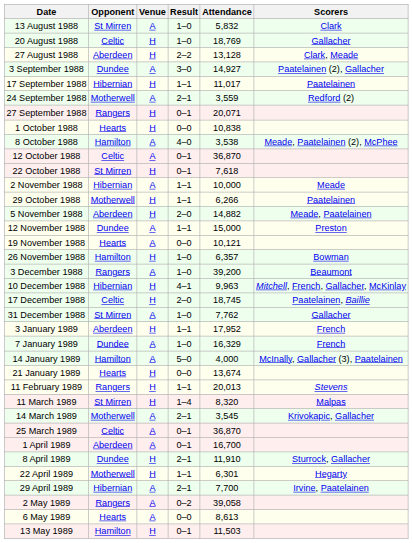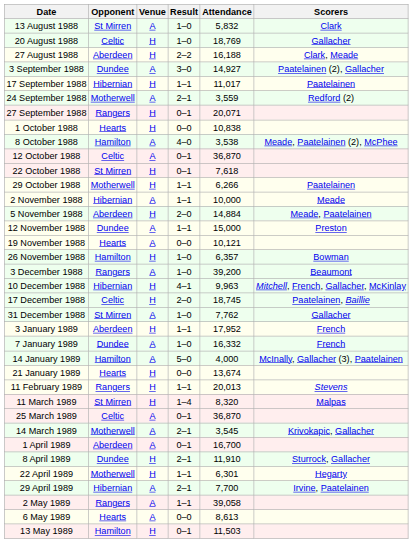27 August 1988 | Attendance: 13,128 -> 16,188
rows swapped: 29 October 1988 <-> 2 November 1988
5 November 1988 | Attendance: 14,882 -> 14,884
7 January 1989 | Attendance: 16,329 -> 16,332
rows swapped: 14 March 1989 <-> 25 March 1989
2 May 1989 | Result: 0–2 -> 1–1
